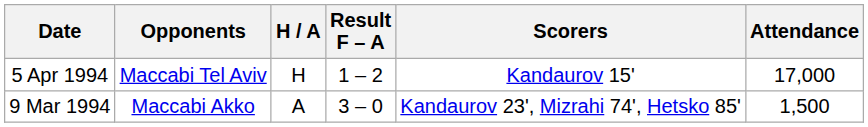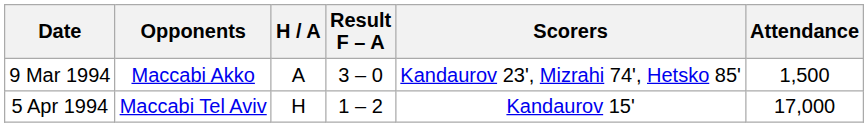rows swapped: 9 Mar 1994 <-> 5 Apr 1994
